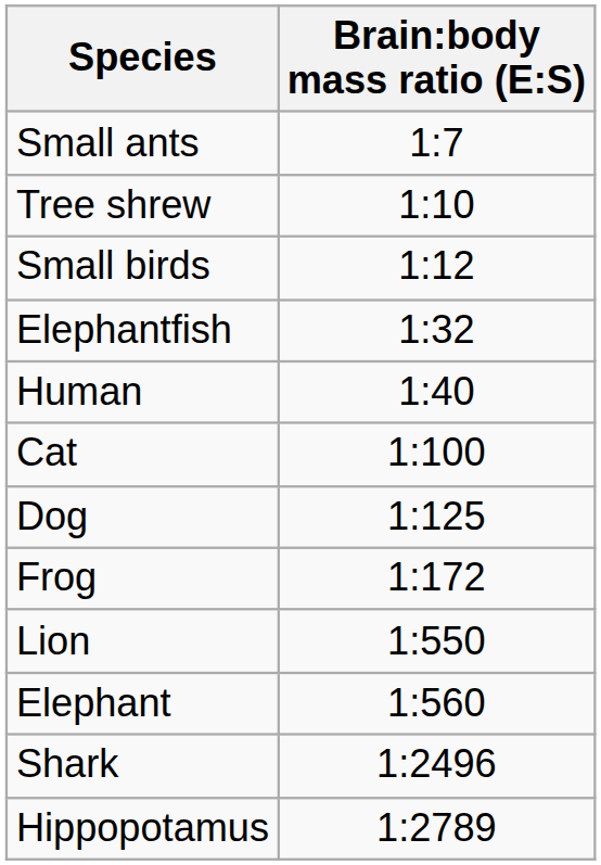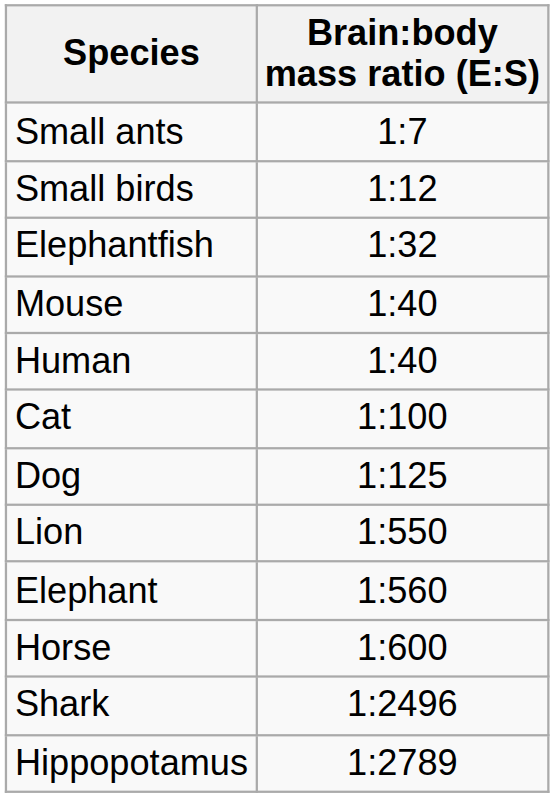- row: Tree shrew | 1:10
+ row: Mouse | 1:40
- row: Frog | 1:172
+ row: Horse | 1:600
